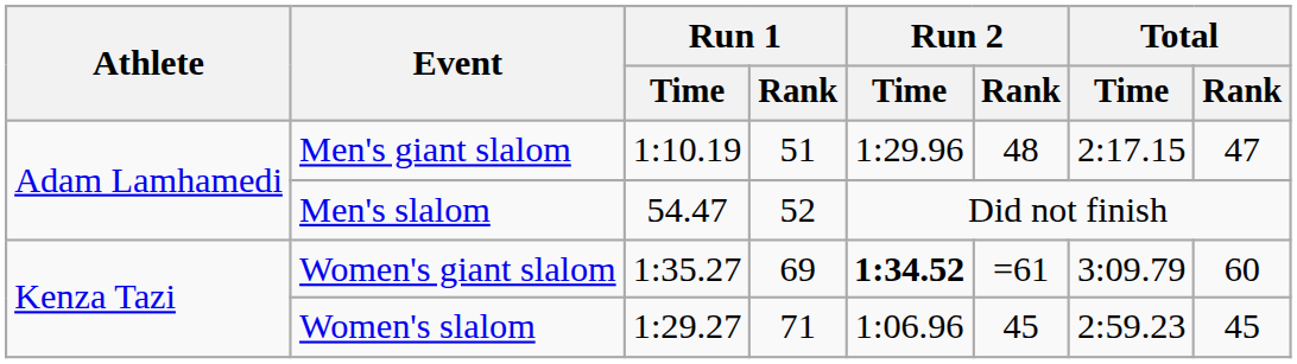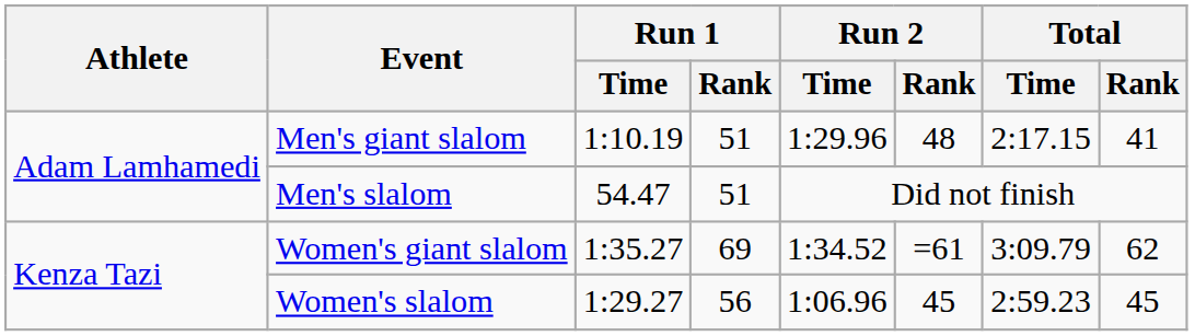Men's giant slalom | Total / Rank: 47 -> 41
Men's slalom | Run 1 / Rank: 52 -> 51
Women's giant slalom | Run 2 / Time: bold -> normal
Women's giant slalom | Total / Rank: 60 -> 62
Women's slalom | Run 1 / Rank: 71 -> 56
